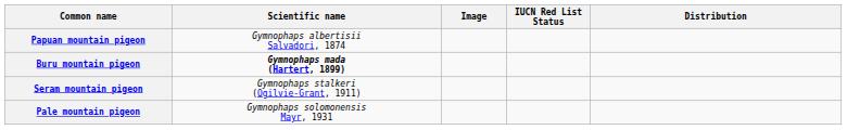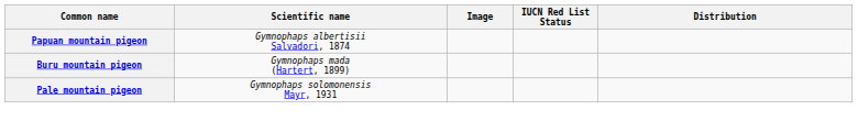Buru mountain pigeon | Scientific name: bold -> normal
- row: Seram mountain pigeon | Gymnophaps stalkeri (Ogilvie-Grant, 1911)
